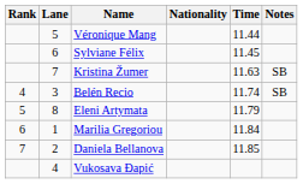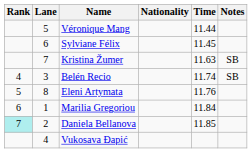Eleni Artymata | Time: 11.79 -> 11.76
Daniela Bellanova | Rank: no background -> paleturquoise background
